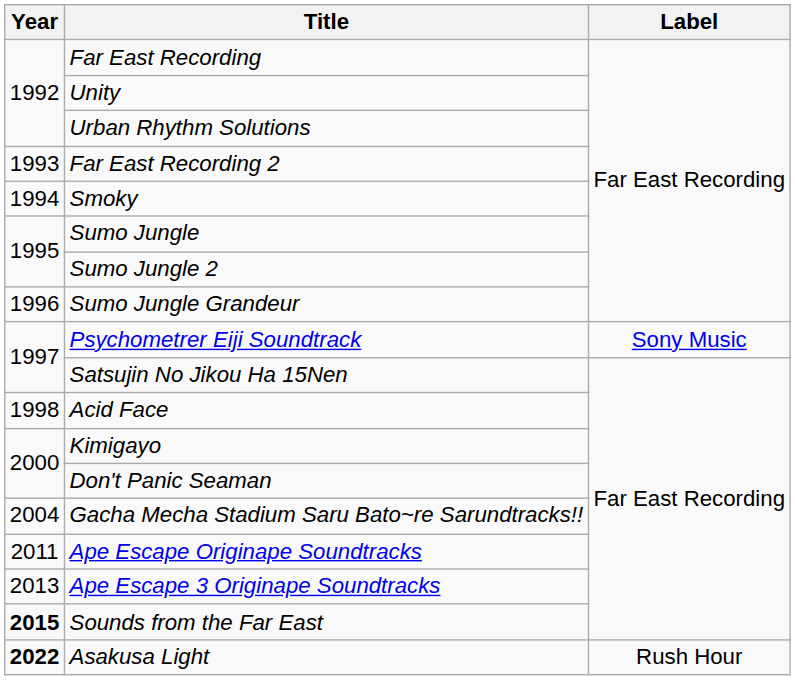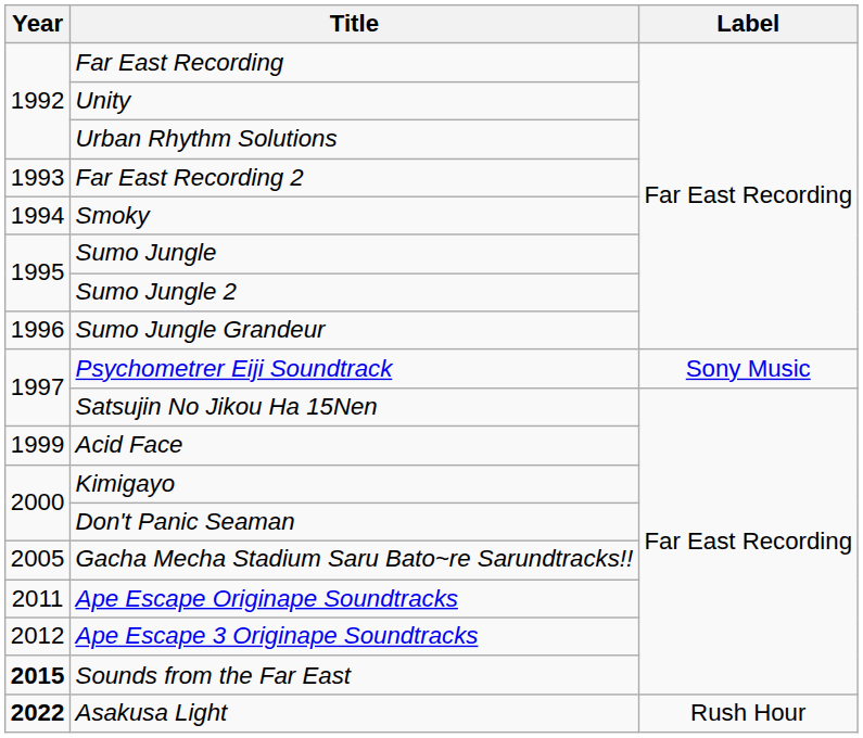Acid Face | Year: 1998 -> 1999
Gacha Mecha Stadium Saru Bato~re Sarundtracks!! | Year: 2004 -> 2005
Ape Escape 3 Originape Soundtracks | Year: 2013 -> 2012
